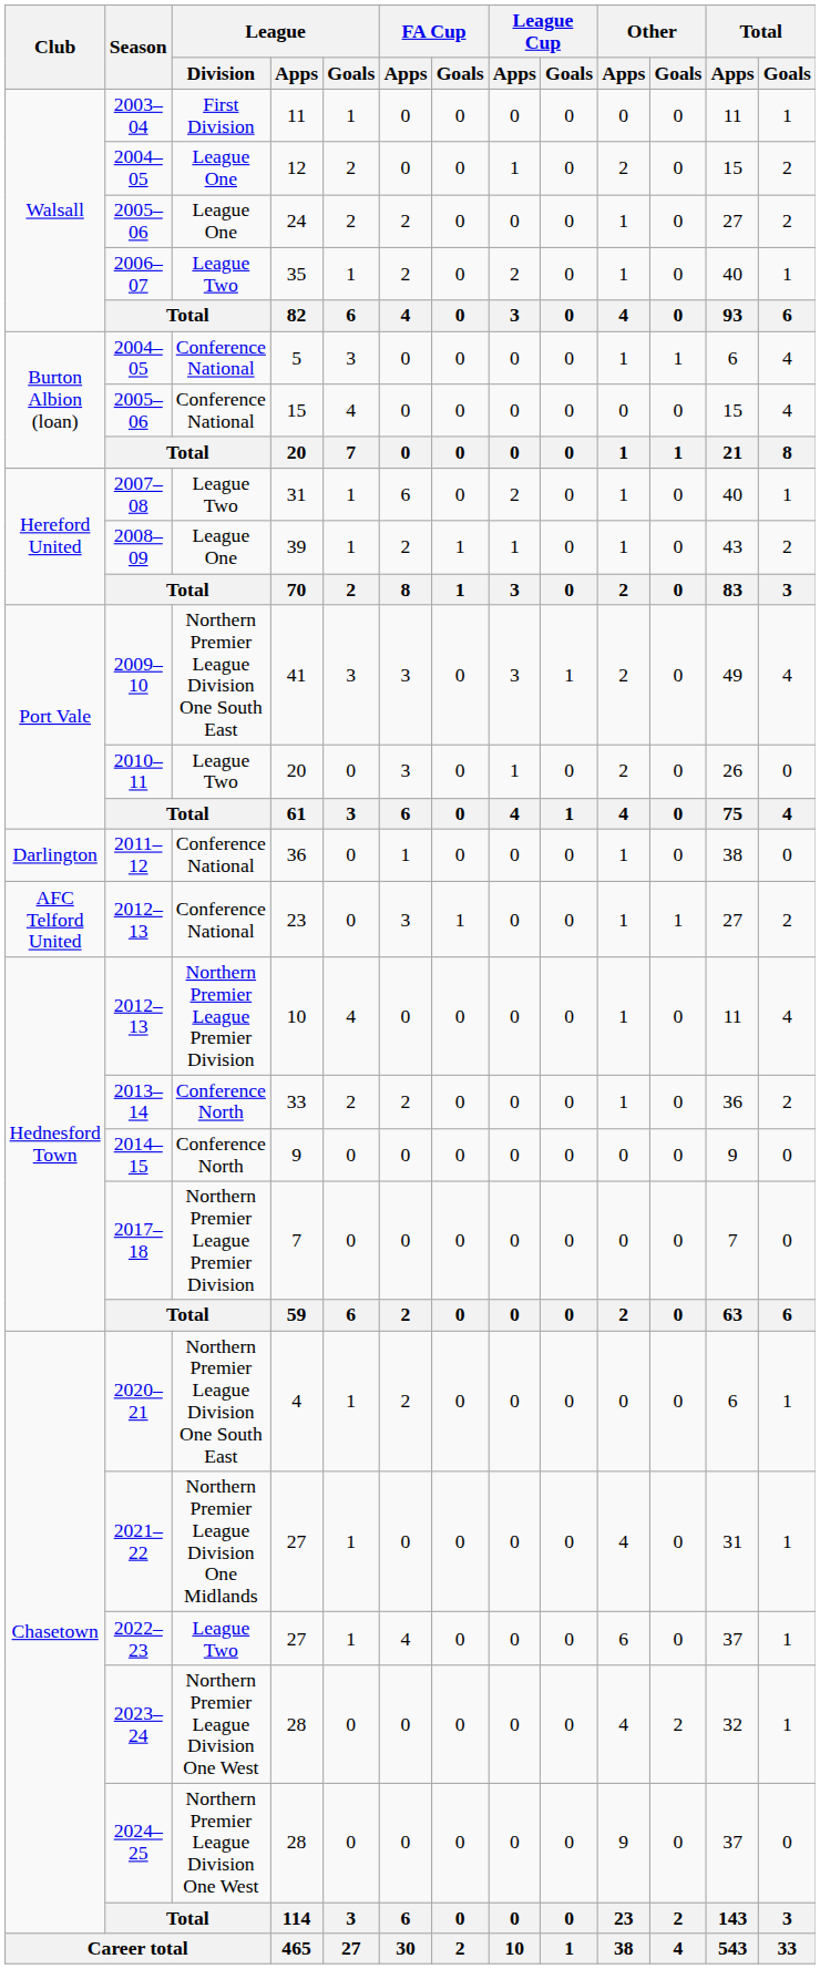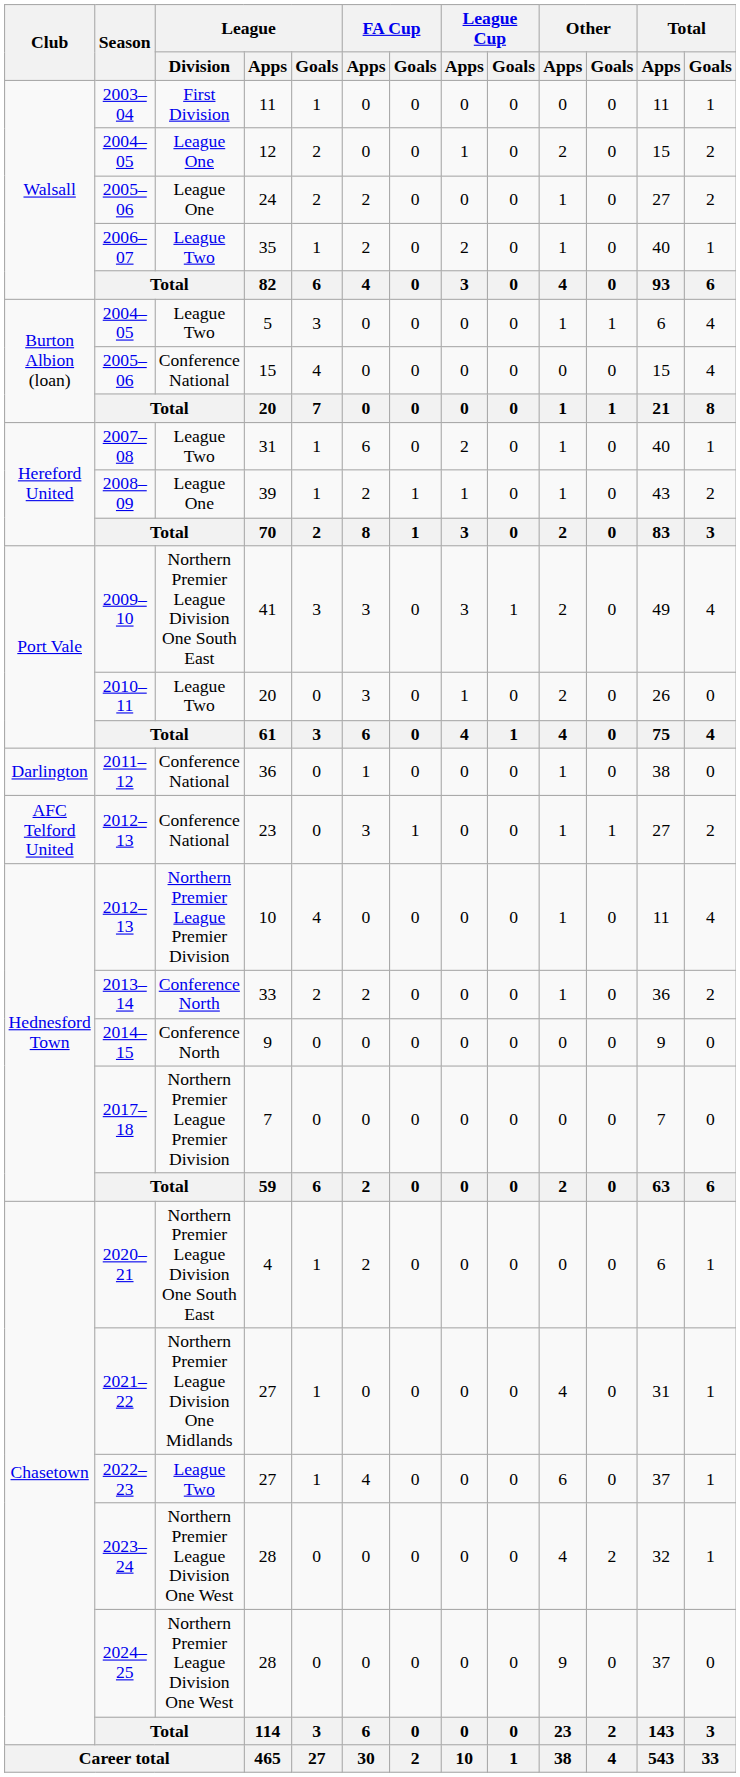5 | League / Division: Conference National -> League Two
